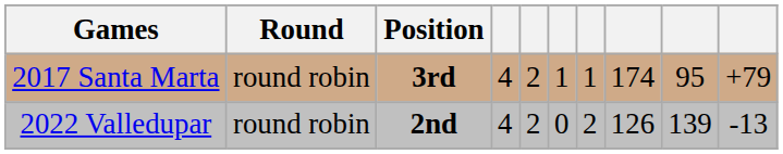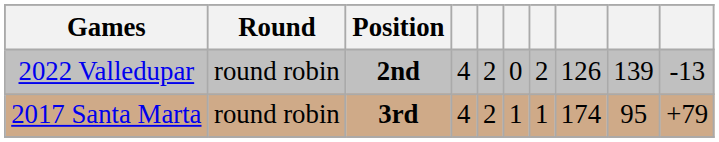rows swapped: 2017 Santa Marta <-> 2022 Valledupar
